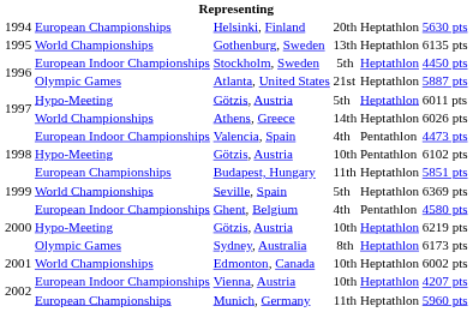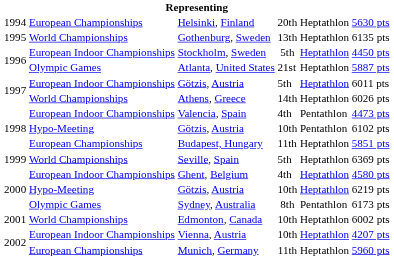1997 / Götzis, Austria | column 2: Hypo-Meeting -> European Indoor Championships
Ghent, Belgium | column 5: Pentathlon -> Heptathlon
Sydney, Australia | column 5: Heptathlon -> Pentathlon
